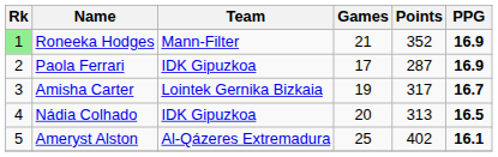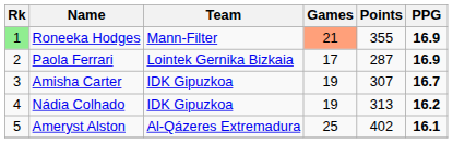Roneeka Hodges | Games: no background -> lightsalmon background
Roneeka Hodges | Points: 352 -> 355
Paola Ferrari | Team: IDK Gipuzkoa -> Lointek Gernika Bizkaia
Amisha Carter | Team: Lointek Gernika Bizkaia -> IDK Gipuzkoa
Amisha Carter | Points: 317 -> 307
Nádia Colhado | Games: 20 -> 19
Nádia Colhado | PPG: 16.5 -> 16.2
